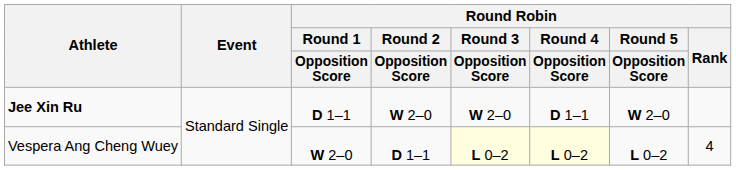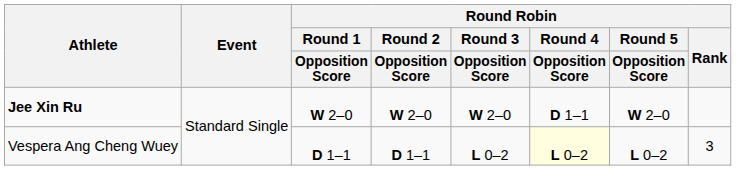Jee Xin Ru | Round Robin / Round 1 / Opposition Score: D 1–1 -> W 2–0
Vespera Ang Cheng Wuey | Round Robin / Round 1 / Opposition Score: W 2–0 -> D 1–1
Vespera Ang Cheng Wuey | Round Robin / Round 3 / Opposition Score: lightyellow background -> no background
Vespera Ang Cheng Wuey | Round Robin / Rank: 4 -> 3
